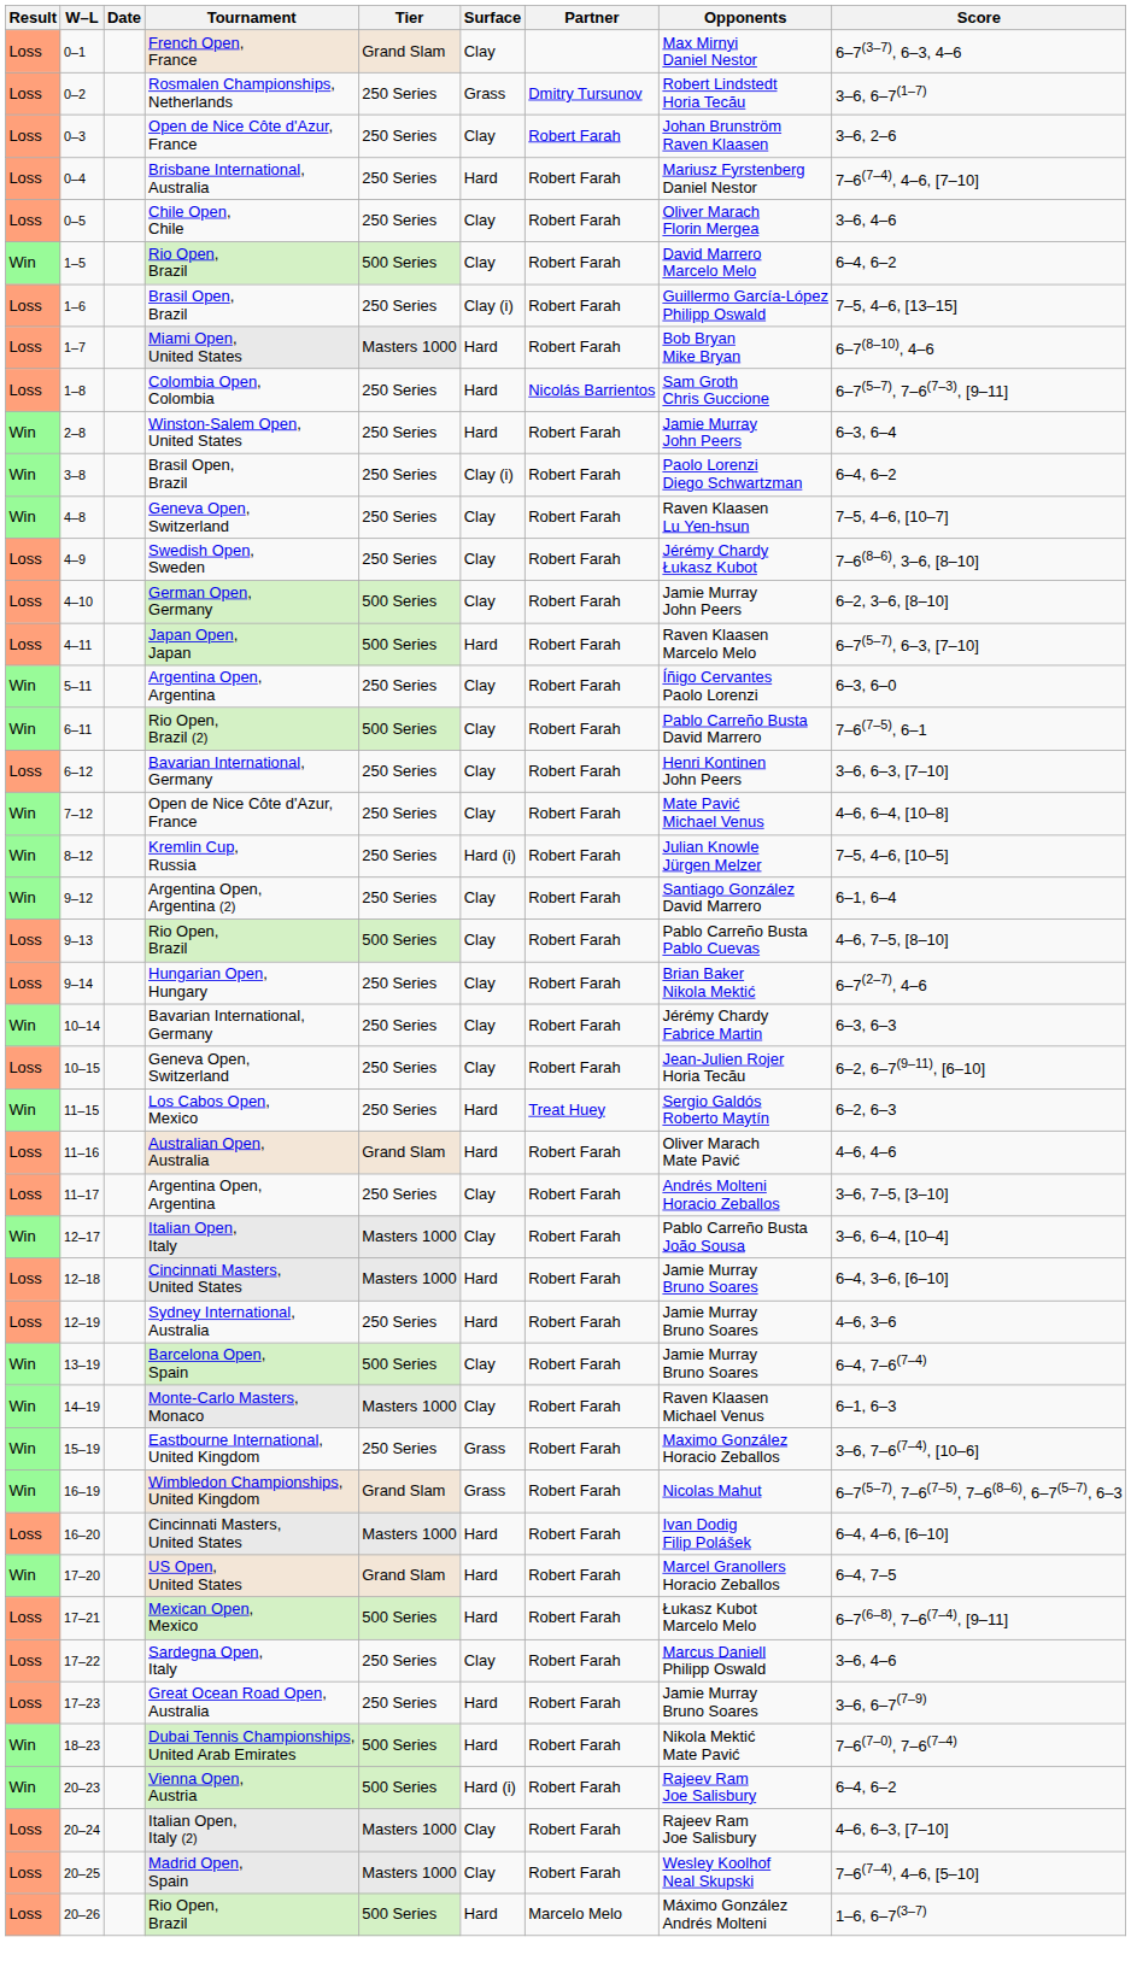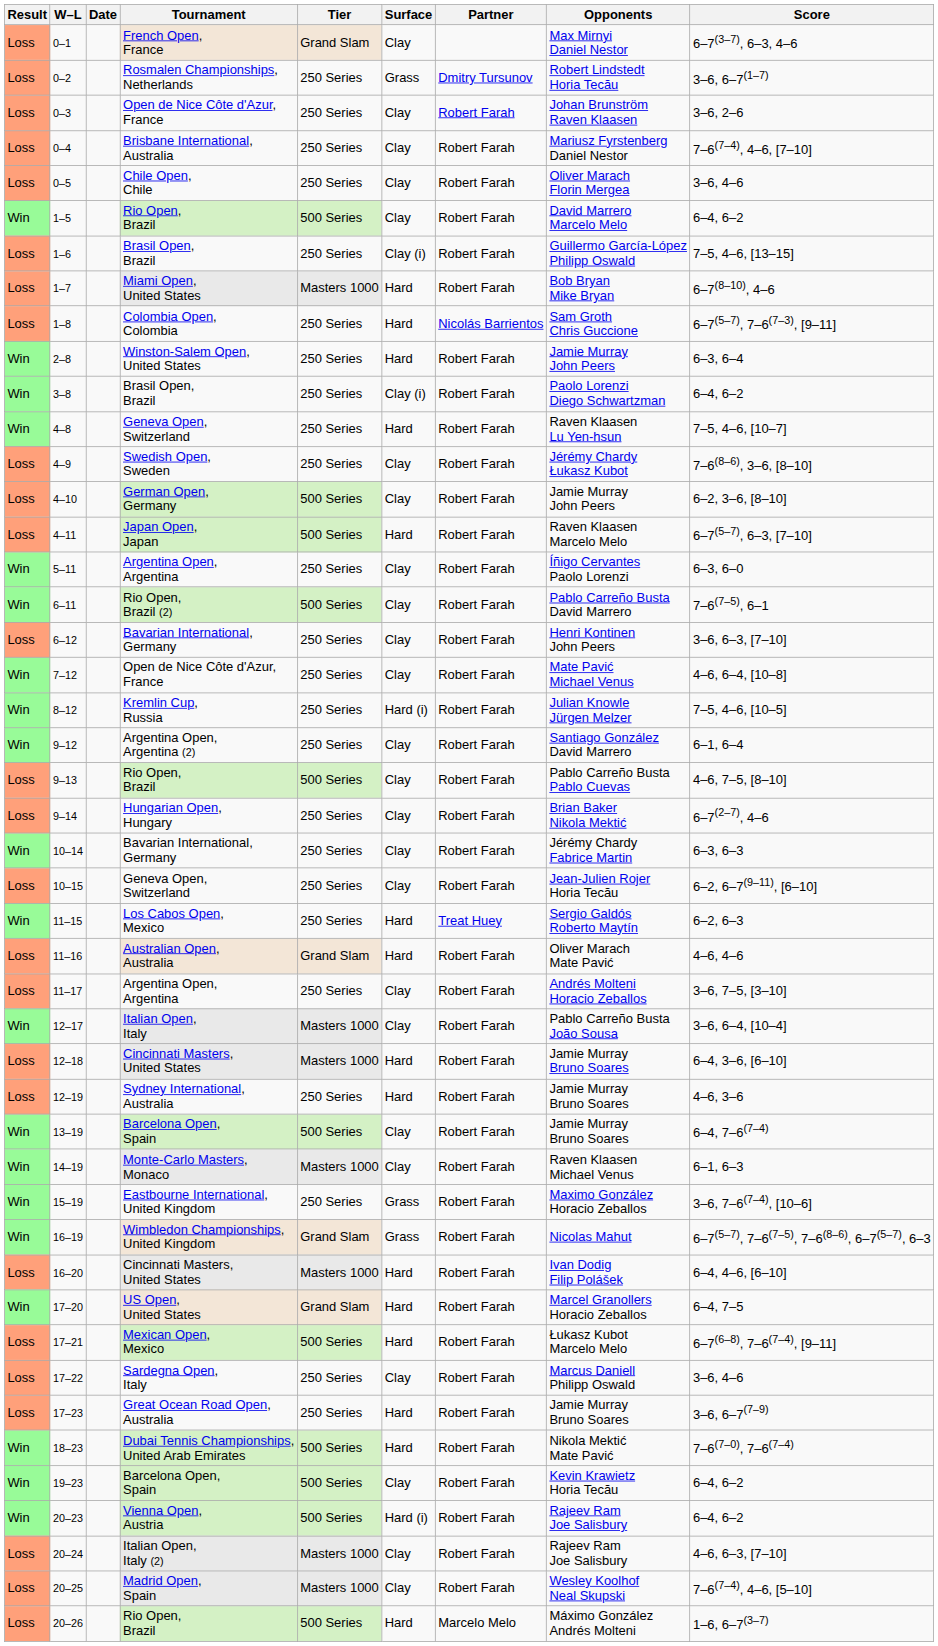0–4 | Surface: Hard -> Clay
4–8 | Surface: Clay -> Hard
+ row: Win | 19–23 | Barcelona Open, Spain | 500 Series | Clay | Robert Farah | Kevin Krawietz Horia Tecău | 6–4, 6–2
